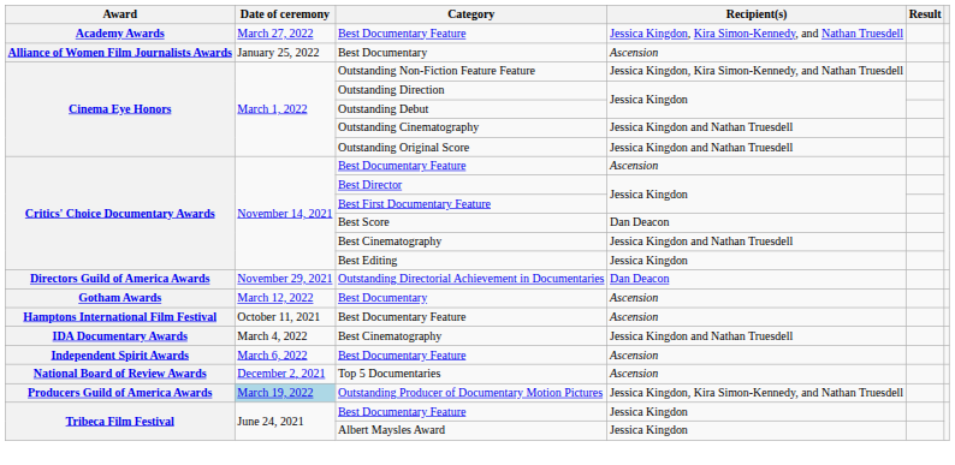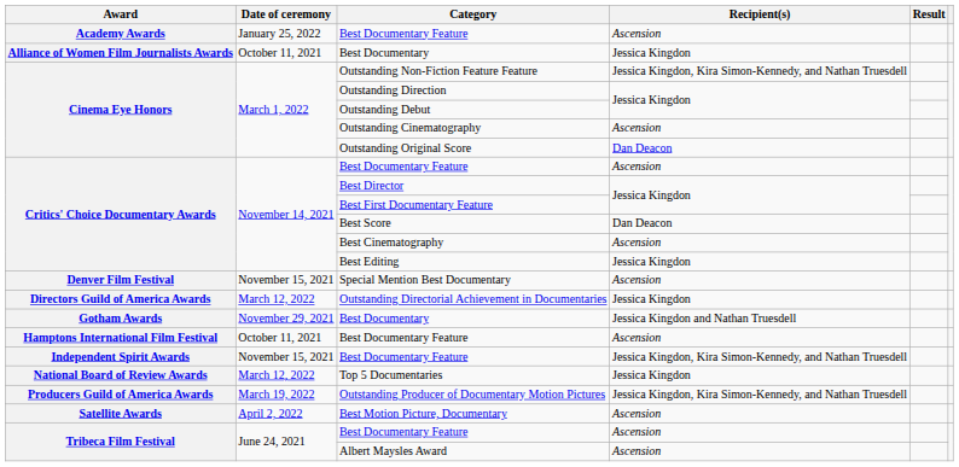Academy Awards / Best Documentary Feature | Date of ceremony: March 27, 2022 -> January 25, 2022
Academy Awards / Best Documentary Feature | Recipient(s): Jessica Kingdon, Kira Simon-Kennedy, and Nathan Truesdell -> Ascension
Alliance of Women Film Journalists Awards / Best Documentary | Date of ceremony: January 25, 2022 -> October 11, 2021
Alliance of Women Film Journalists Awards / Best Documentary | Recipient(s): Ascension -> Jessica Kingdon
Outstanding Cinematography | Recipient(s): Jessica Kingdon and Nathan Truesdell -> Ascension
Outstanding Original Score | Recipient(s): Jessica Kingdon and Nathan Truesdell -> Dan Deacon
Critics' Choice Documentary Awards / Best Cinematography | Recipient(s): Jessica Kingdon and Nathan Truesdell -> Ascension
+ row: Denver Film Festival | November 15, 2021 | Special Mention Best Documentary | Ascension
Outstanding Directorial Achievement in Documentaries | Date of ceremony: November 29, 2021 -> March 12, 2022
Outstanding Directorial Achievement in Documentaries | Recipient(s): Dan Deacon -> Jessica Kingdon
Gotham Awards / Best Documentary | Date of ceremony: March 12, 2022 -> November 29, 2021
Gotham Awards / Best Documentary | Recipient(s): Ascension -> Jessica Kingdon and Nathan Truesdell
- row: IDA Documentary Awards | March 4, 2022 | Best Cinematography | Jessica Kingdon and Nathan Truesdell
Independent Spirit Awards / Best Documentary Feature | Date of ceremony: March 6, 2022 -> November 15, 2021
Independent Spirit Awards / Best Documentary Feature | Recipient(s): Ascension -> Jessica Kingdon, Kira Simon-Kennedy, and Nathan Truesdell
Top 5 Documentaries | Date of ceremony: December 2, 2021 -> March 12, 2022
Top 5 Documentaries | Recipient(s): Ascension -> Jessica Kingdon
Outstanding Producer of Documentary Motion Pictures | Date of ceremony: lightblue background -> no background
+ row: Satellite Awards | April 2, 2022 | Best Motion Picture, Documentary | Ascension
Tribeca Film Festival / Best Documentary Feature | Recipient(s): Jessica Kingdon -> Ascension
Albert Maysles Award | Recipient(s): Jessica Kingdon -> Ascension
